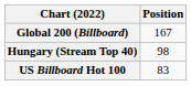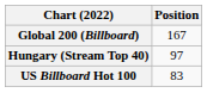Hungary (Stream Top 40) | Position: 98 -> 97
